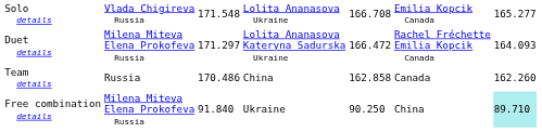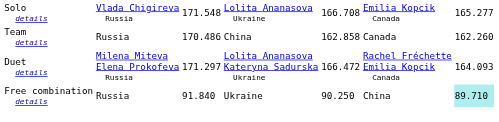rows swapped: Duet details <-> Team details
Free combination details | column 2: Milena Miteva Elena Prokofeva Russia -> Russia
